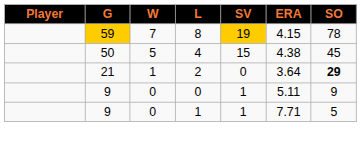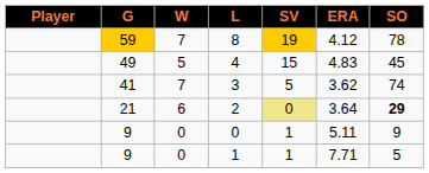8 | ERA: 4.15 -> 4.12
4 | G: 50 -> 49
4 | ERA: 4.38 -> 4.83
+ row: 41 | 7 | 3 | 5 | 3.62 | 74
2 | W: 1 -> 6
2 | SV: no background -> khaki background
